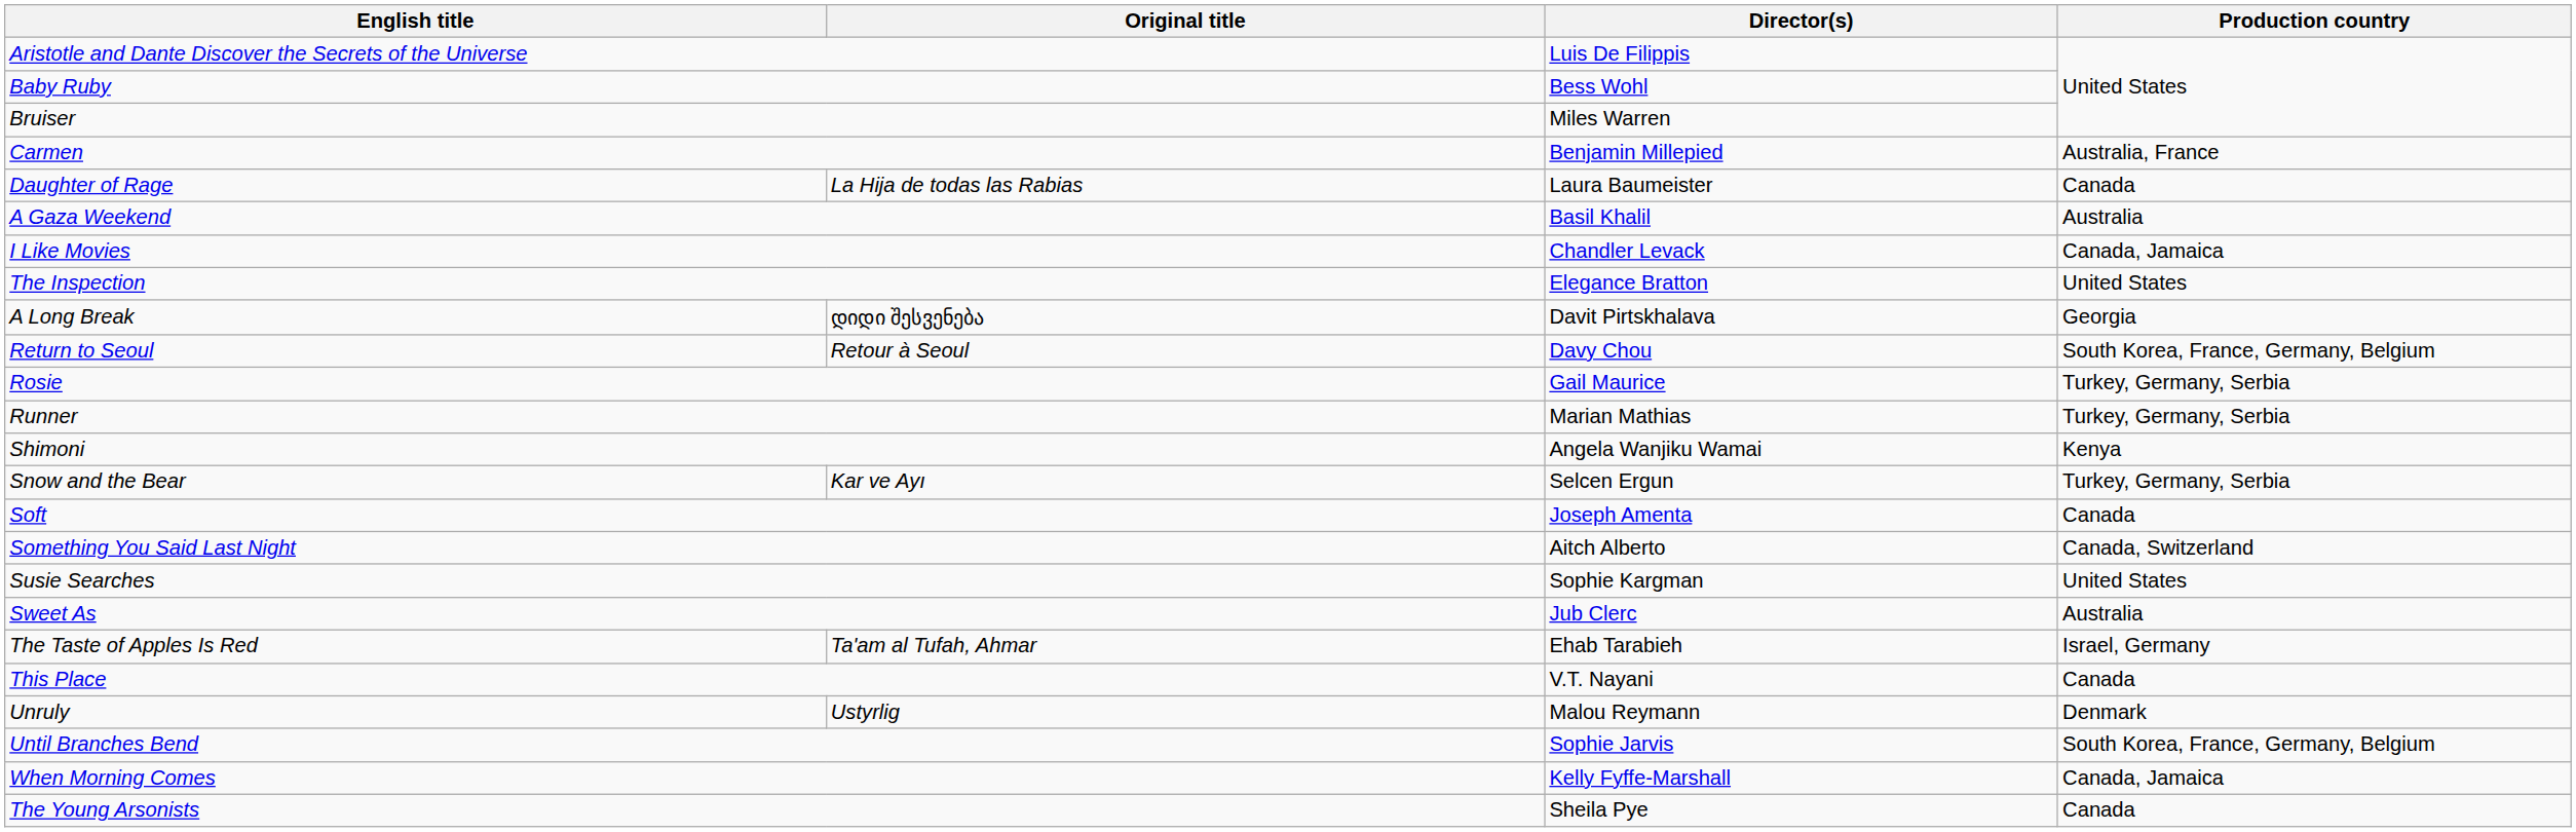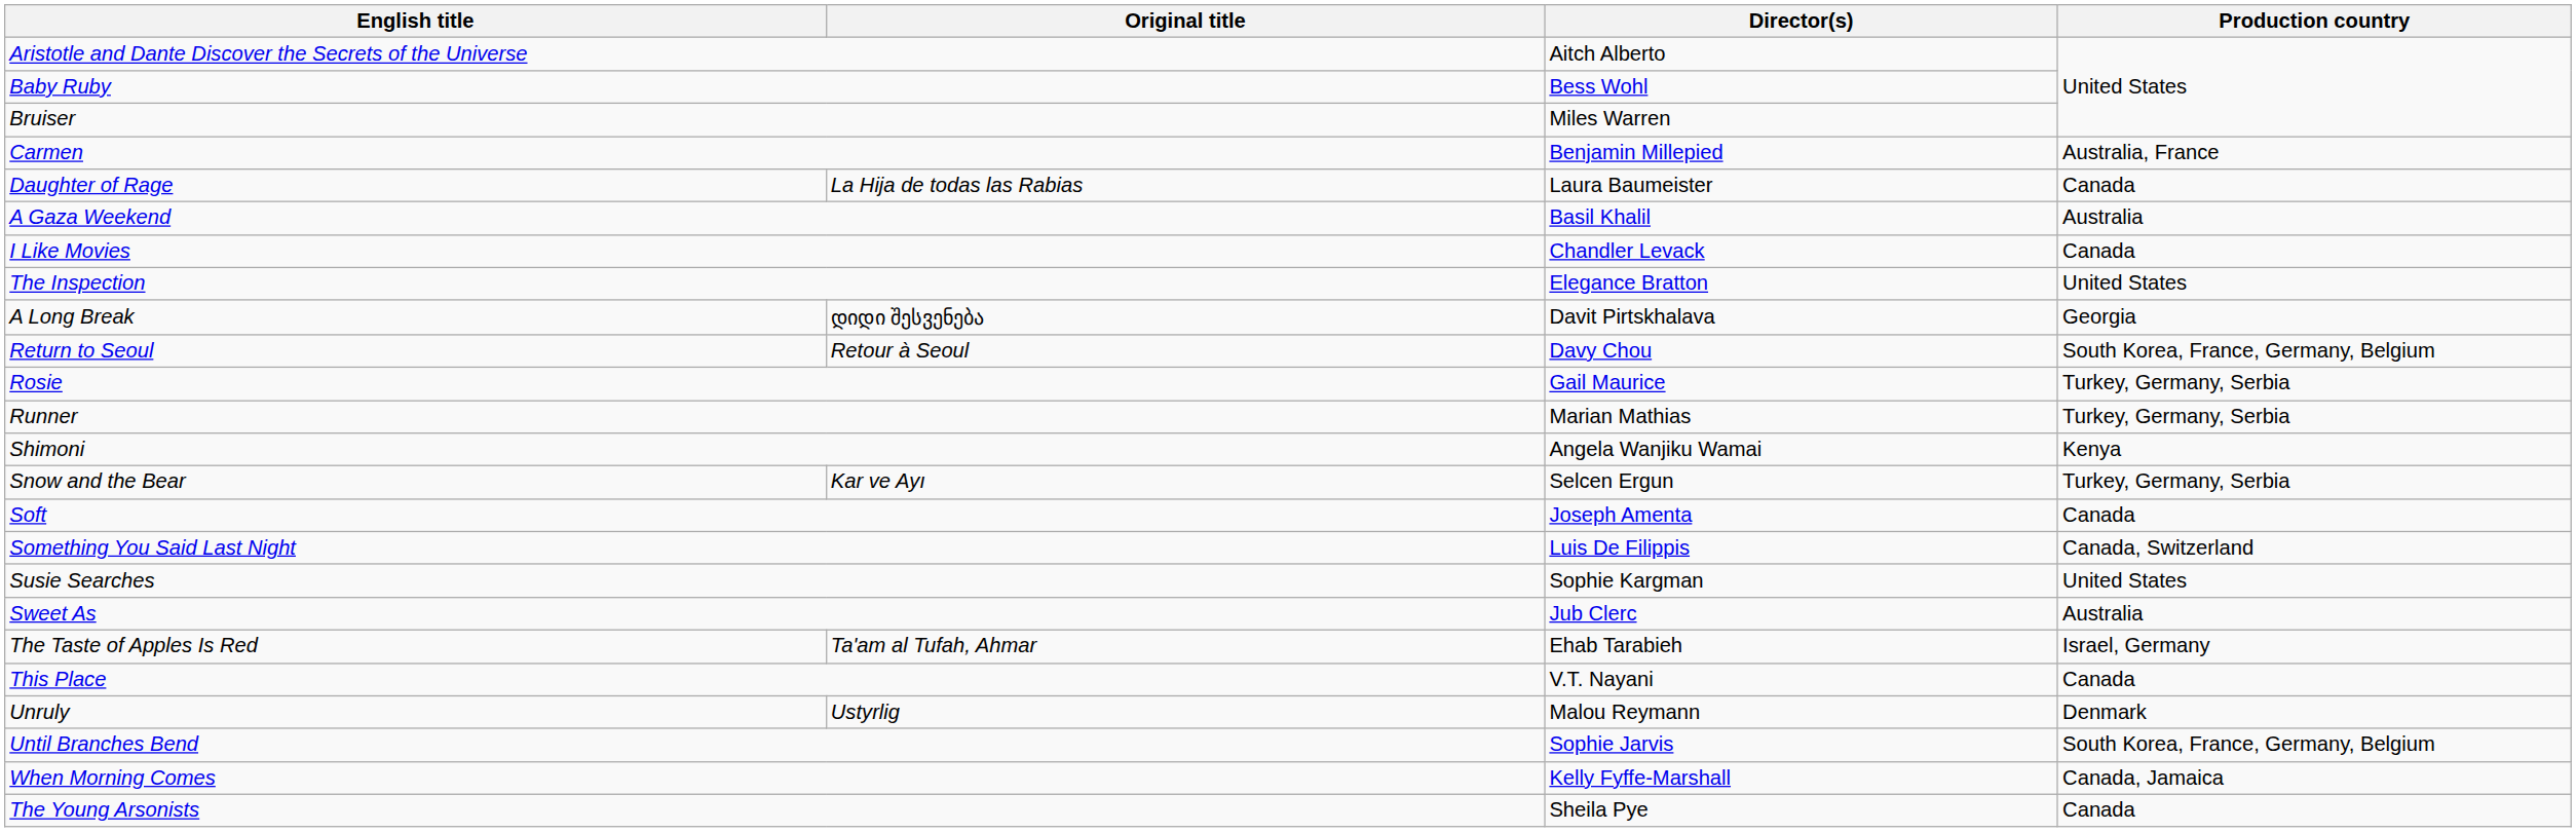Aristotle and Dante Discover the Secrets of the Universe | Director(s): Luis De Filippis -> Aitch Alberto
I Like Movies | Production country: Canada, Jamaica -> Canada
Something You Said Last Night | Director(s): Aitch Alberto -> Luis De Filippis
